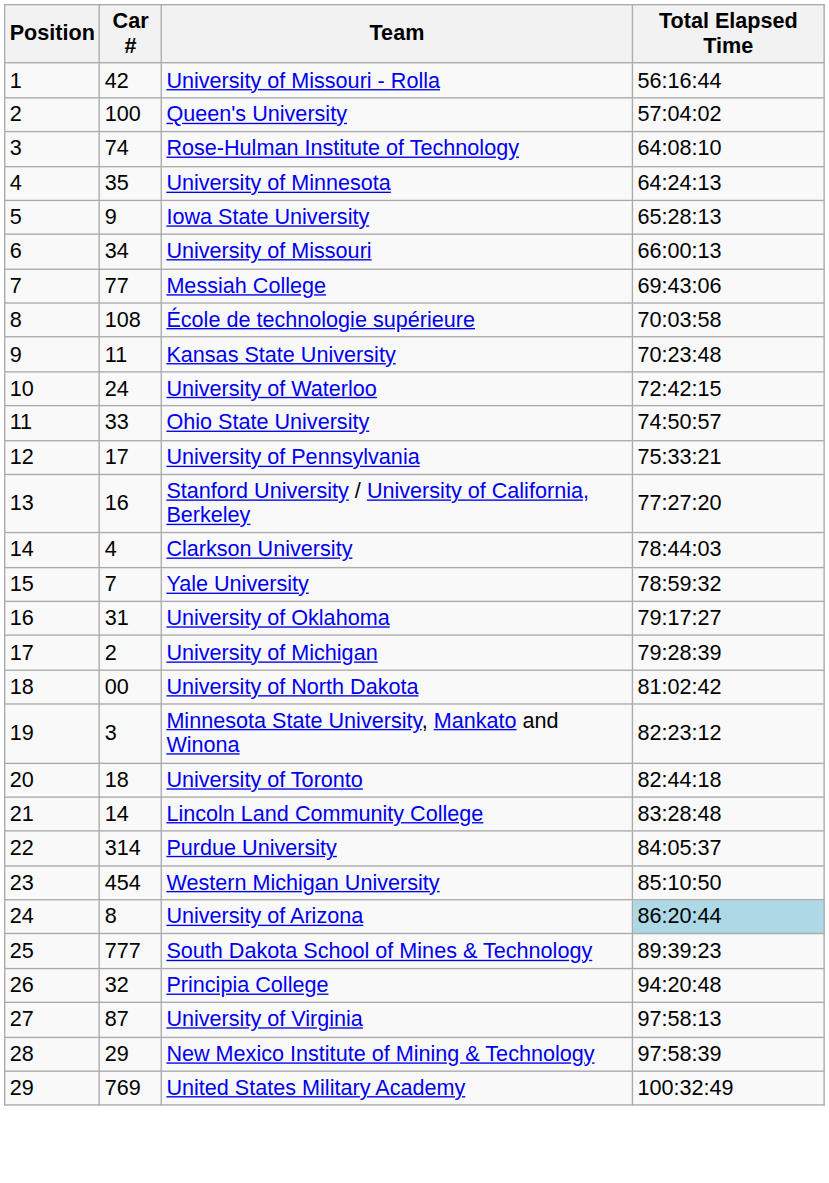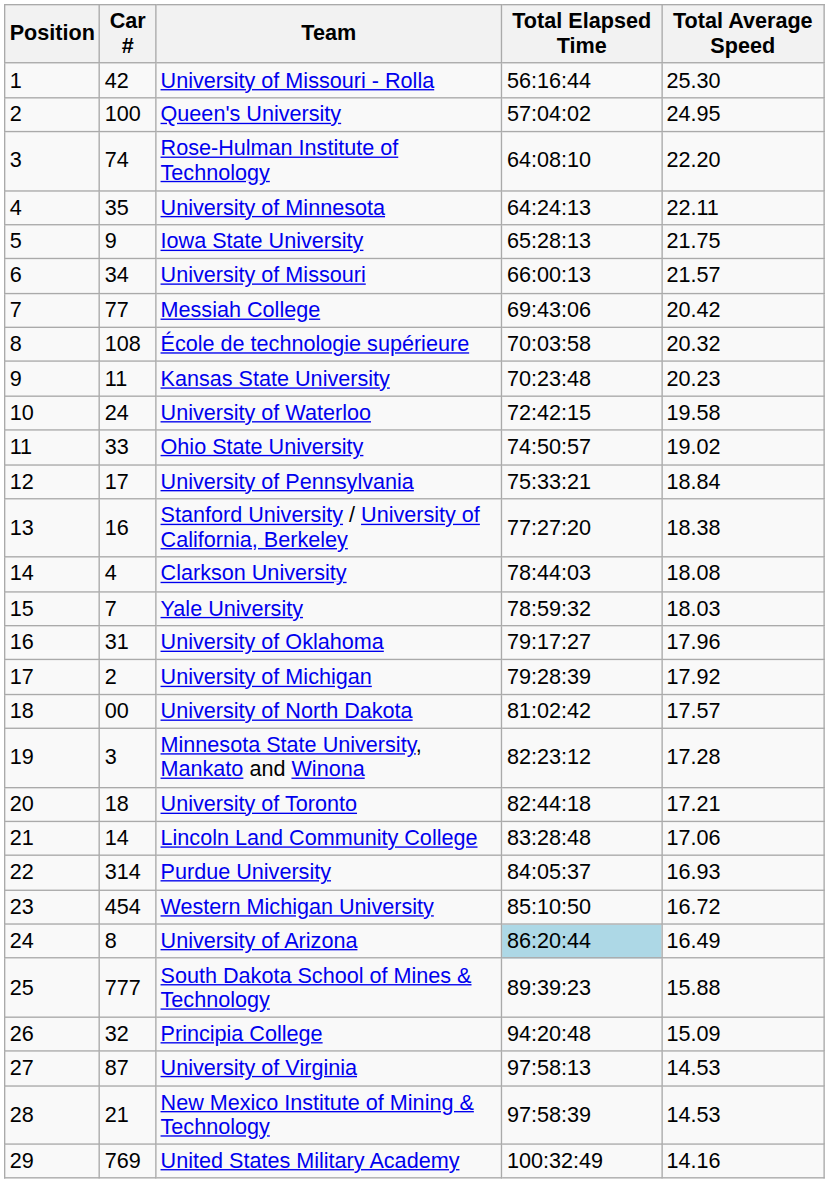+ column: Total Average Speed | 25.30 | 24.95 | 22.20 | 22.11 | 21.75 | 21.57 | 20.42 | 20.32 | 20.23 | 19.58 | 19.02 | 18.84 | 18.38 | 18.08 | 18.03 | 17.96 | 17.92 | 17.57 | 17.28 | 17.21 | 17.06 | 16.93 | 16.72 | 16.49 | 15.88 | 15.09 | 14.53 | 14.53 | 14.16
New Mexico Institute of Mining & Technology | Car #: 29 -> 21
